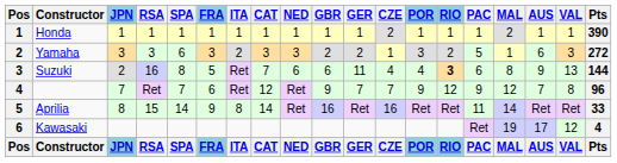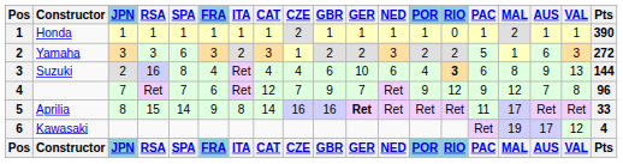columns swapped: NED <-> CZE
Honda | RIO: 1 -> 0
Yamaha | POR: 3 -> 2
Suzuki | FRA: 5 -> 4
Suzuki | CAT: 7 -> 4
Suzuki | GER: 11 -> 10
Aprilia | GER: normal -> bold
Aprilia | MAL: 14 -> 17
